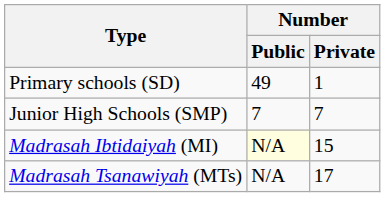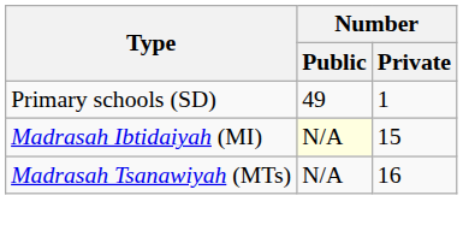- row: Junior High Schools (SMP) | 7 | 7
Madrasah Tsanawiyah (MTs) | Number / Private: 17 -> 16
